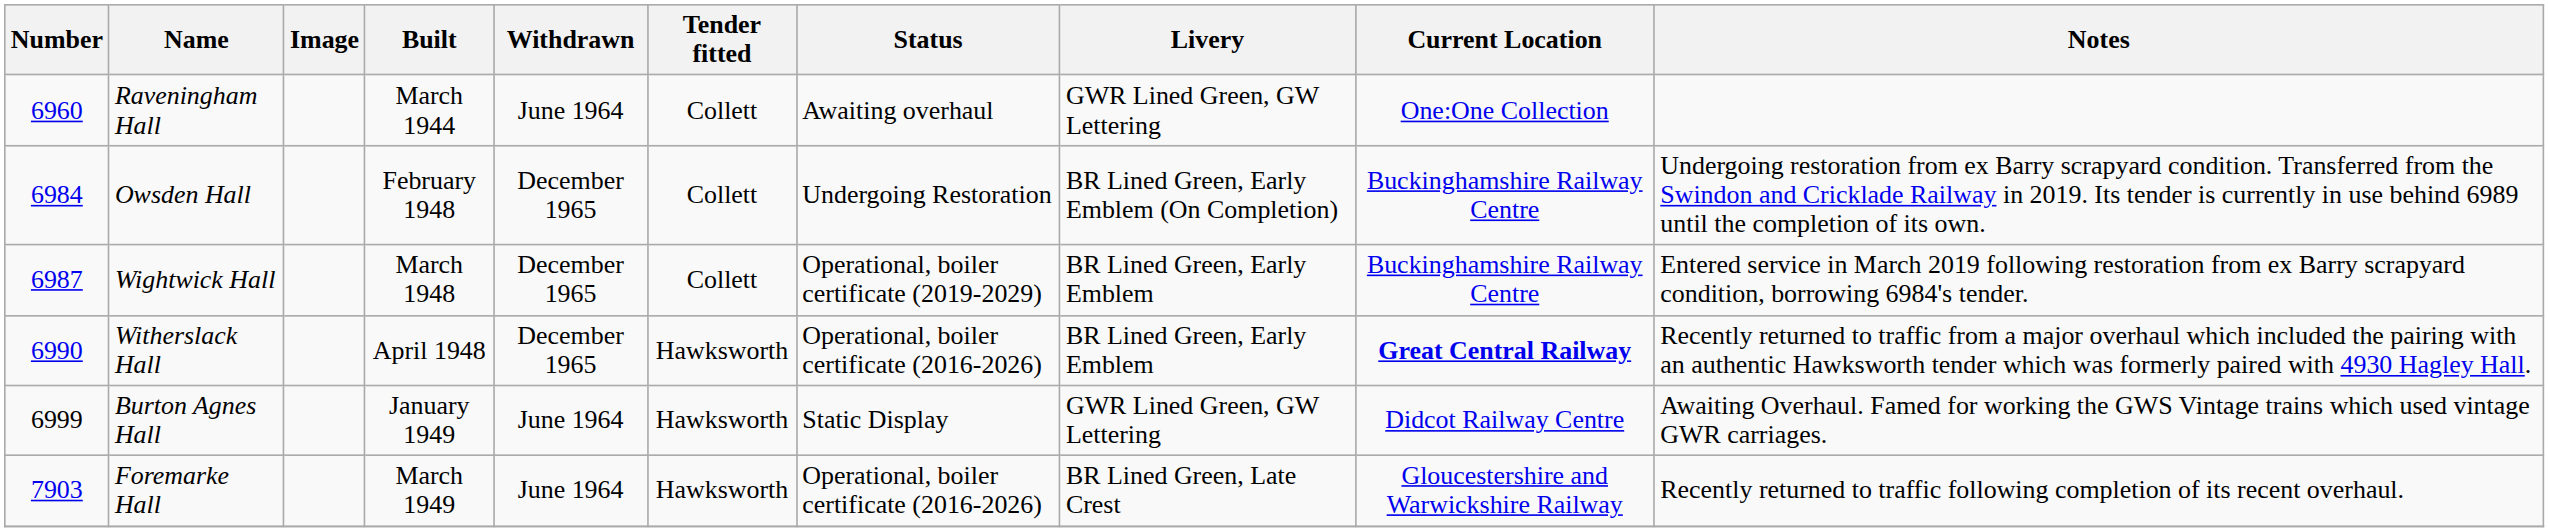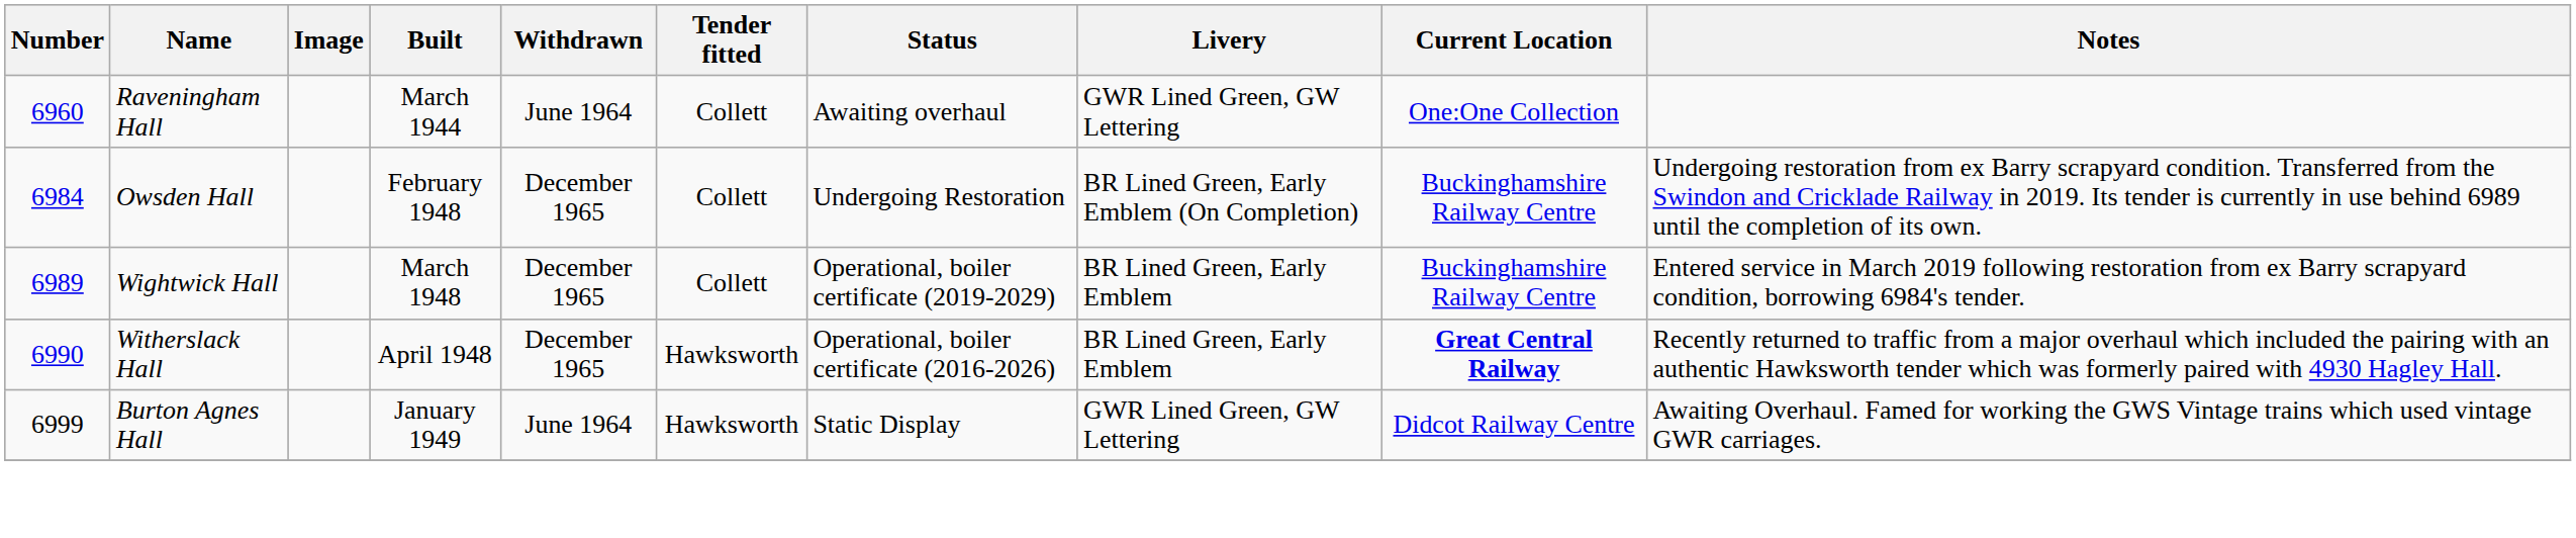Wightwick Hall | Number: 6987 -> 6989
- row: 7903 | Foremarke Hall | March 1949 | June 1964 | Hawksworth | Operational, boiler certificate (2016-2026) | BR Lined Green, Late Crest | Gloucestershire and Warwickshire Railway | Recently returned to traffic following completion of its recent overhaul.
